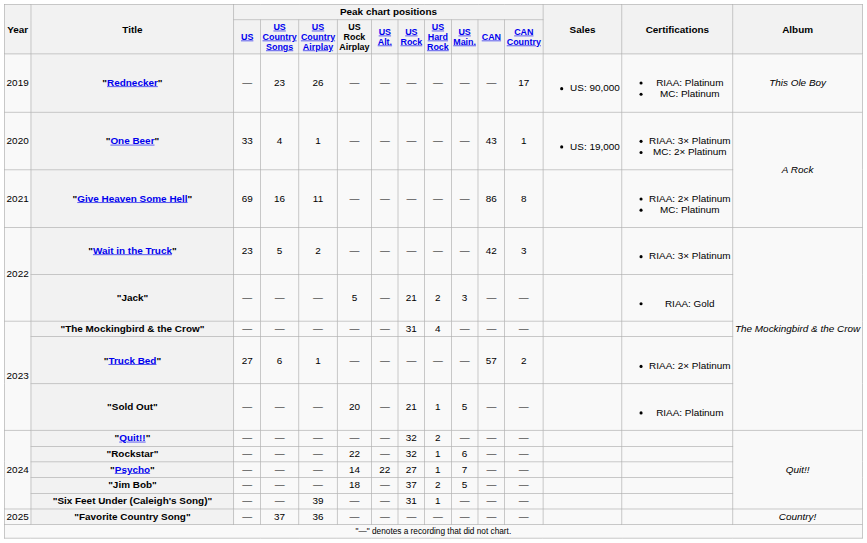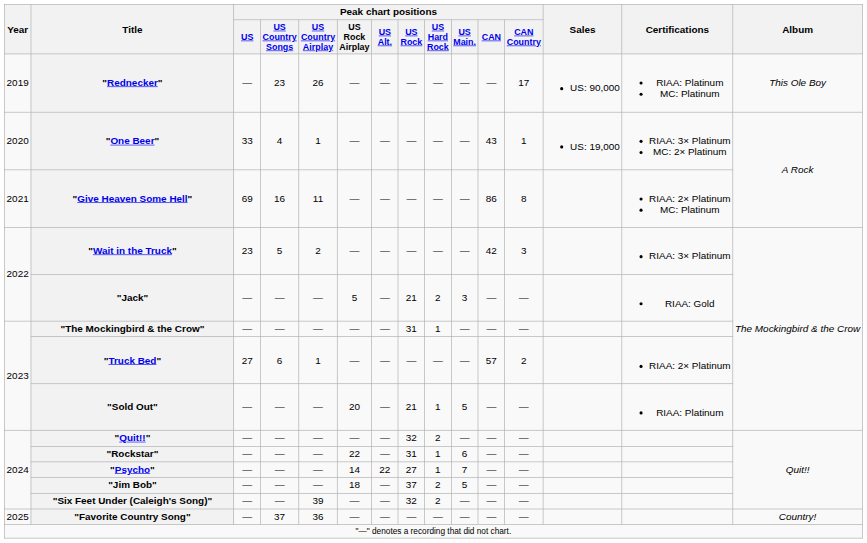"The Mockingbird & the Crow" | Peak chart positions / US Hard Rock: 4 -> 1
"Rockstar" | Peak chart positions / US Rock: 32 -> 31
"Six Feet Under (Caleigh's Song)" | Peak chart positions / US Rock: 31 -> 32
"Six Feet Under (Caleigh's Song)" | Peak chart positions / US Hard Rock: 1 -> 2
